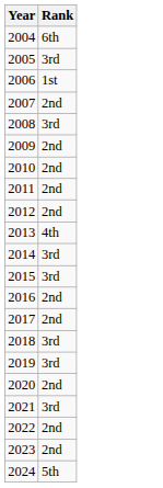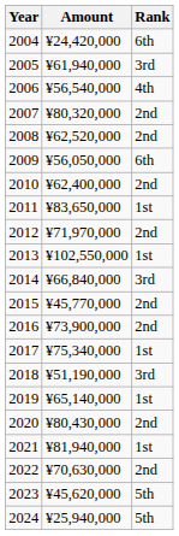+ column: Amount | ¥24,420,000 | ¥61,940,000 | ¥56,540,000 | ¥80,320,000 | ¥62,520,000 | ¥56,050,000 | ¥62,400,000 | ¥83,650,000 | ¥71,970,000 | ¥102,550,000 | ¥66,840,000 | ¥45,770,000 | ¥73,900,000 | ¥75,340,000 | ¥51,190,000 | ¥65,140,000 | ¥80,430,000 | ¥81,940,000 | ¥70,630,000 | ¥45,620,000 | ¥25,940,000
2006 | Rank: 1st -> 4th
2008 | Rank: 3rd -> 2nd
2009 | Rank: 2nd -> 6th
2011 | Rank: 2nd -> 1st
2013 | Rank: 4th -> 1st
2015 | Rank: 3rd -> 2nd
2017 | Rank: 2nd -> 1st
2019 | Rank: 3rd -> 1st
2021 | Rank: 3rd -> 1st
2023 | Rank: 2nd -> 5th
